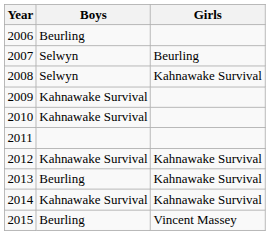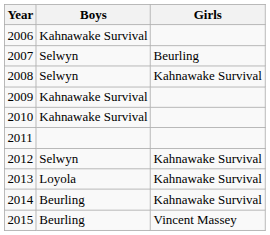2006 | Boys: Beurling -> Kahnawake Survival
2012 | Boys: Kahnawake Survival -> Selwyn
2013 | Boys: Beurling -> Loyola
2014 | Boys: Kahnawake Survival -> Beurling
